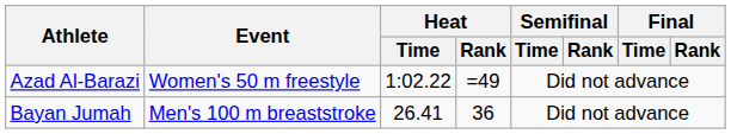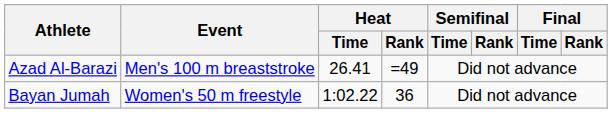Azad Al-Barazi | Event: Women's 50 m freestyle -> Men's 100 m breaststroke
Azad Al-Barazi | Heat / Time: 1:02.22 -> 26.41
Bayan Jumah | Event: Men's 100 m breaststroke -> Women's 50 m freestyle
Bayan Jumah | Heat / Time: 26.41 -> 1:02.22
